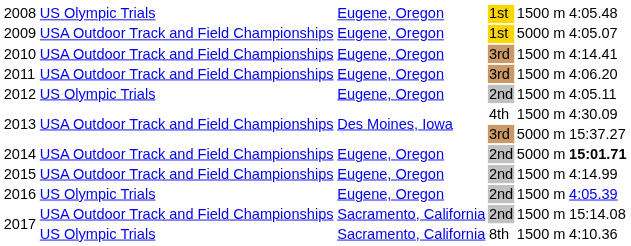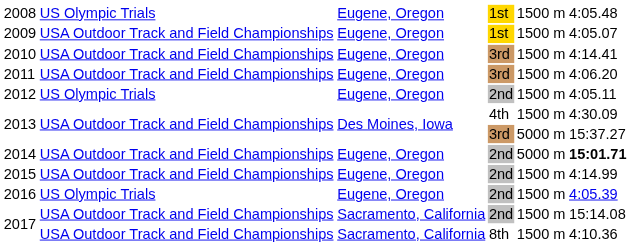2009 | column 5: 5000 m -> 1500 m
2017 / 8th | column 2: US Olympic Trials -> USA Outdoor Track and Field Championships
